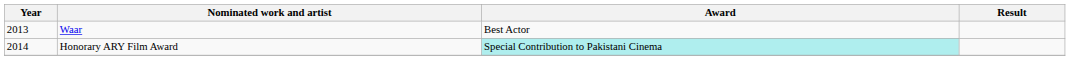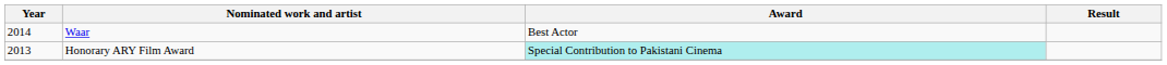Waar | Year: 2013 -> 2014
Honorary ARY Film Award | Year: 2014 -> 2013
